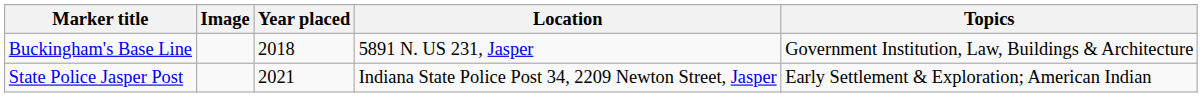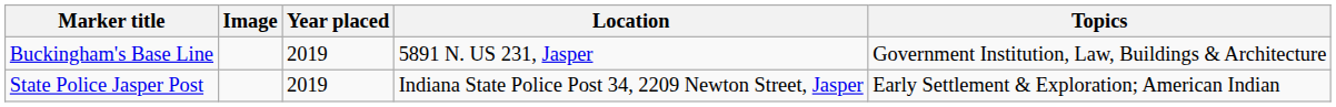Buckingham's Base Line | Year placed: 2018 -> 2019
State Police Jasper Post | Year placed: 2021 -> 2019
